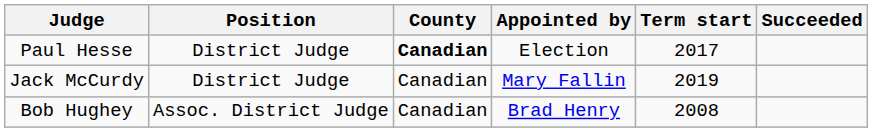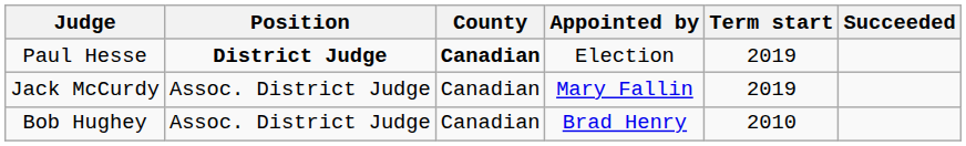Paul Hesse | Position: normal -> bold
Paul Hesse | Term start: 2017 -> 2019
Jack McCurdy | Position: District Judge -> Assoc. District Judge
Bob Hughey | Term start: 2008 -> 2010
